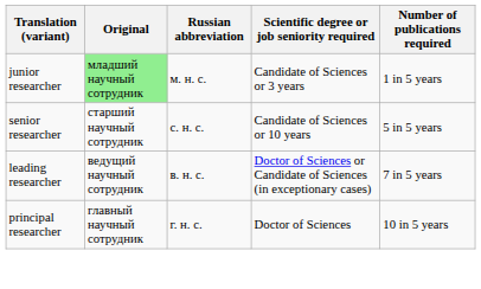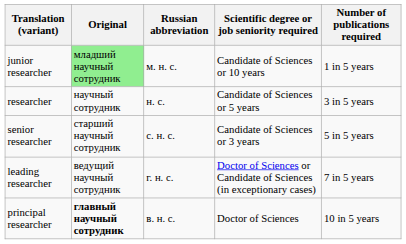junior researcher | Scientific degree or job seniority required: Candidate of Sciences or 3 years -> Candidate of Sciences or 10 years
+ row: researcher | научный сотрудник | н. с. | Candidate of Sciences or 5 years | 3 in 5 years
senior researcher | Scientific degree or job seniority required: Candidate of Sciences or 10 years -> Candidate of Sciences or 3 years
leading researcher | Russian abbreviation: в. н. с. -> г. н. с.
principal researcher | Original: normal -> bold
principal researcher | Russian abbreviation: г. н. с. -> в. н. с.
